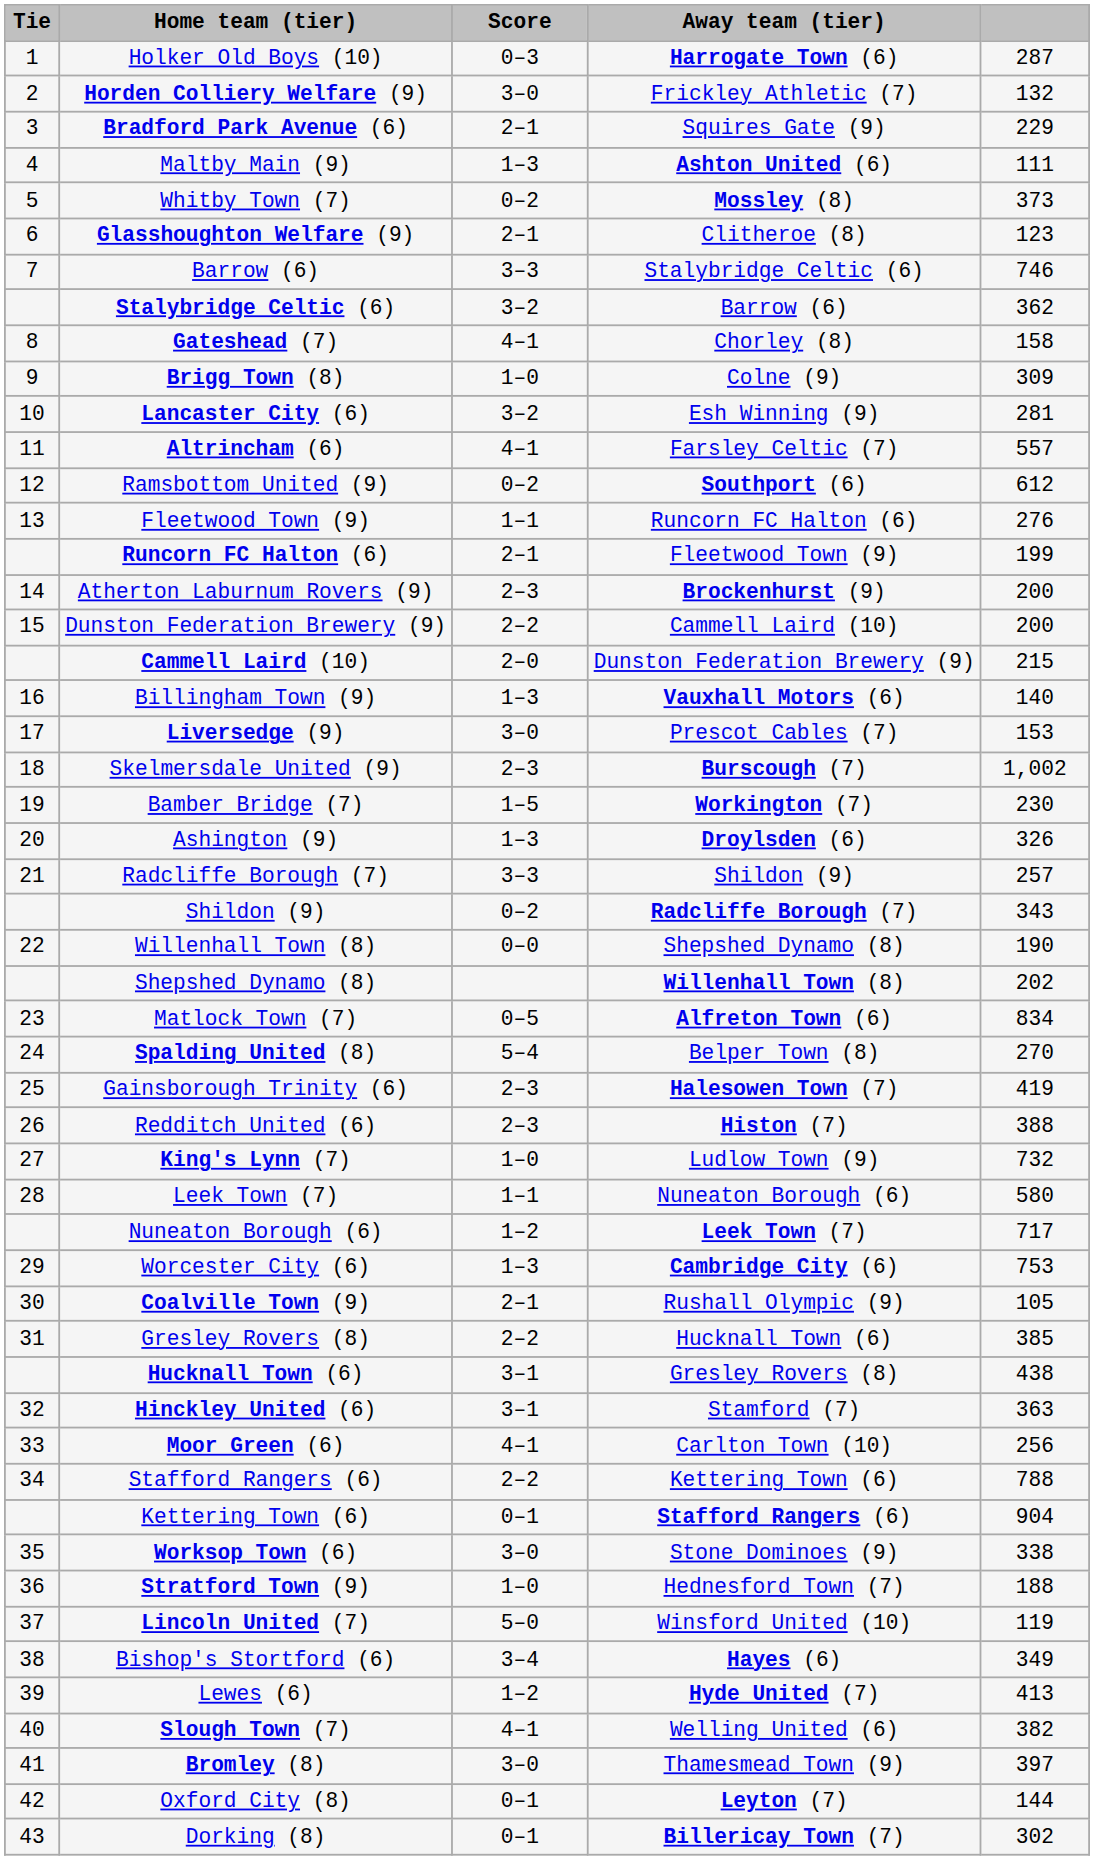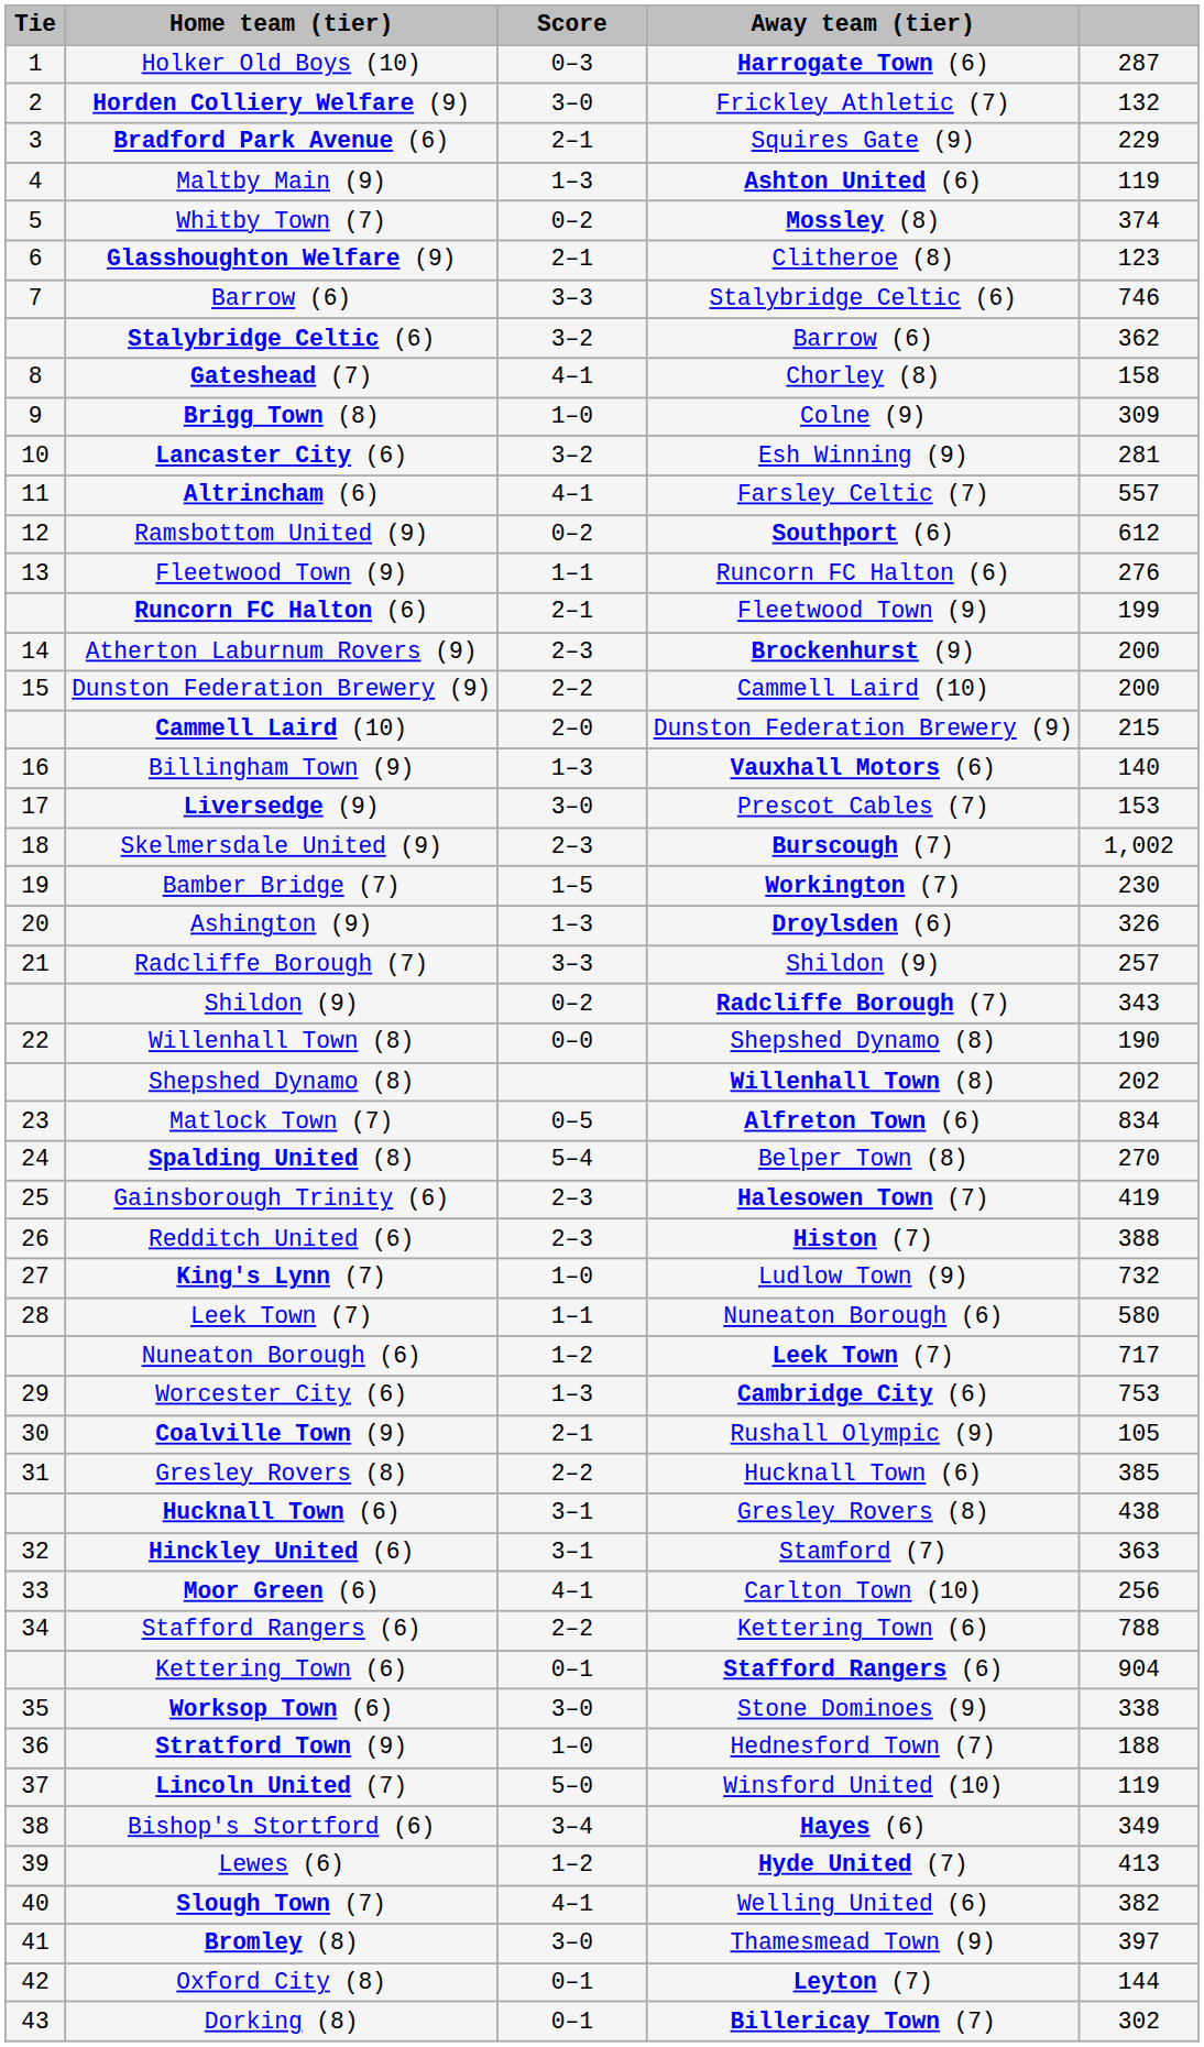Maltby Main (9) | column 5: 111 -> 119
Whitby Town (7) | column 5: 373 -> 374
